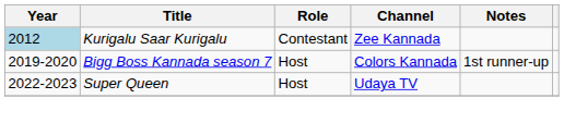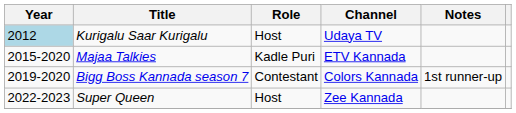Kurigalu Saar Kurigalu | Role: Contestant -> Host
Kurigalu Saar Kurigalu | Channel: Zee Kannada -> Udaya TV
+ row: 2015-2020 | Majaa Talkies | Kadle Puri | ETV Kannada
Bigg Boss Kannada season 7 | Role: Host -> Contestant
Super Queen | Channel: Udaya TV -> Zee Kannada
